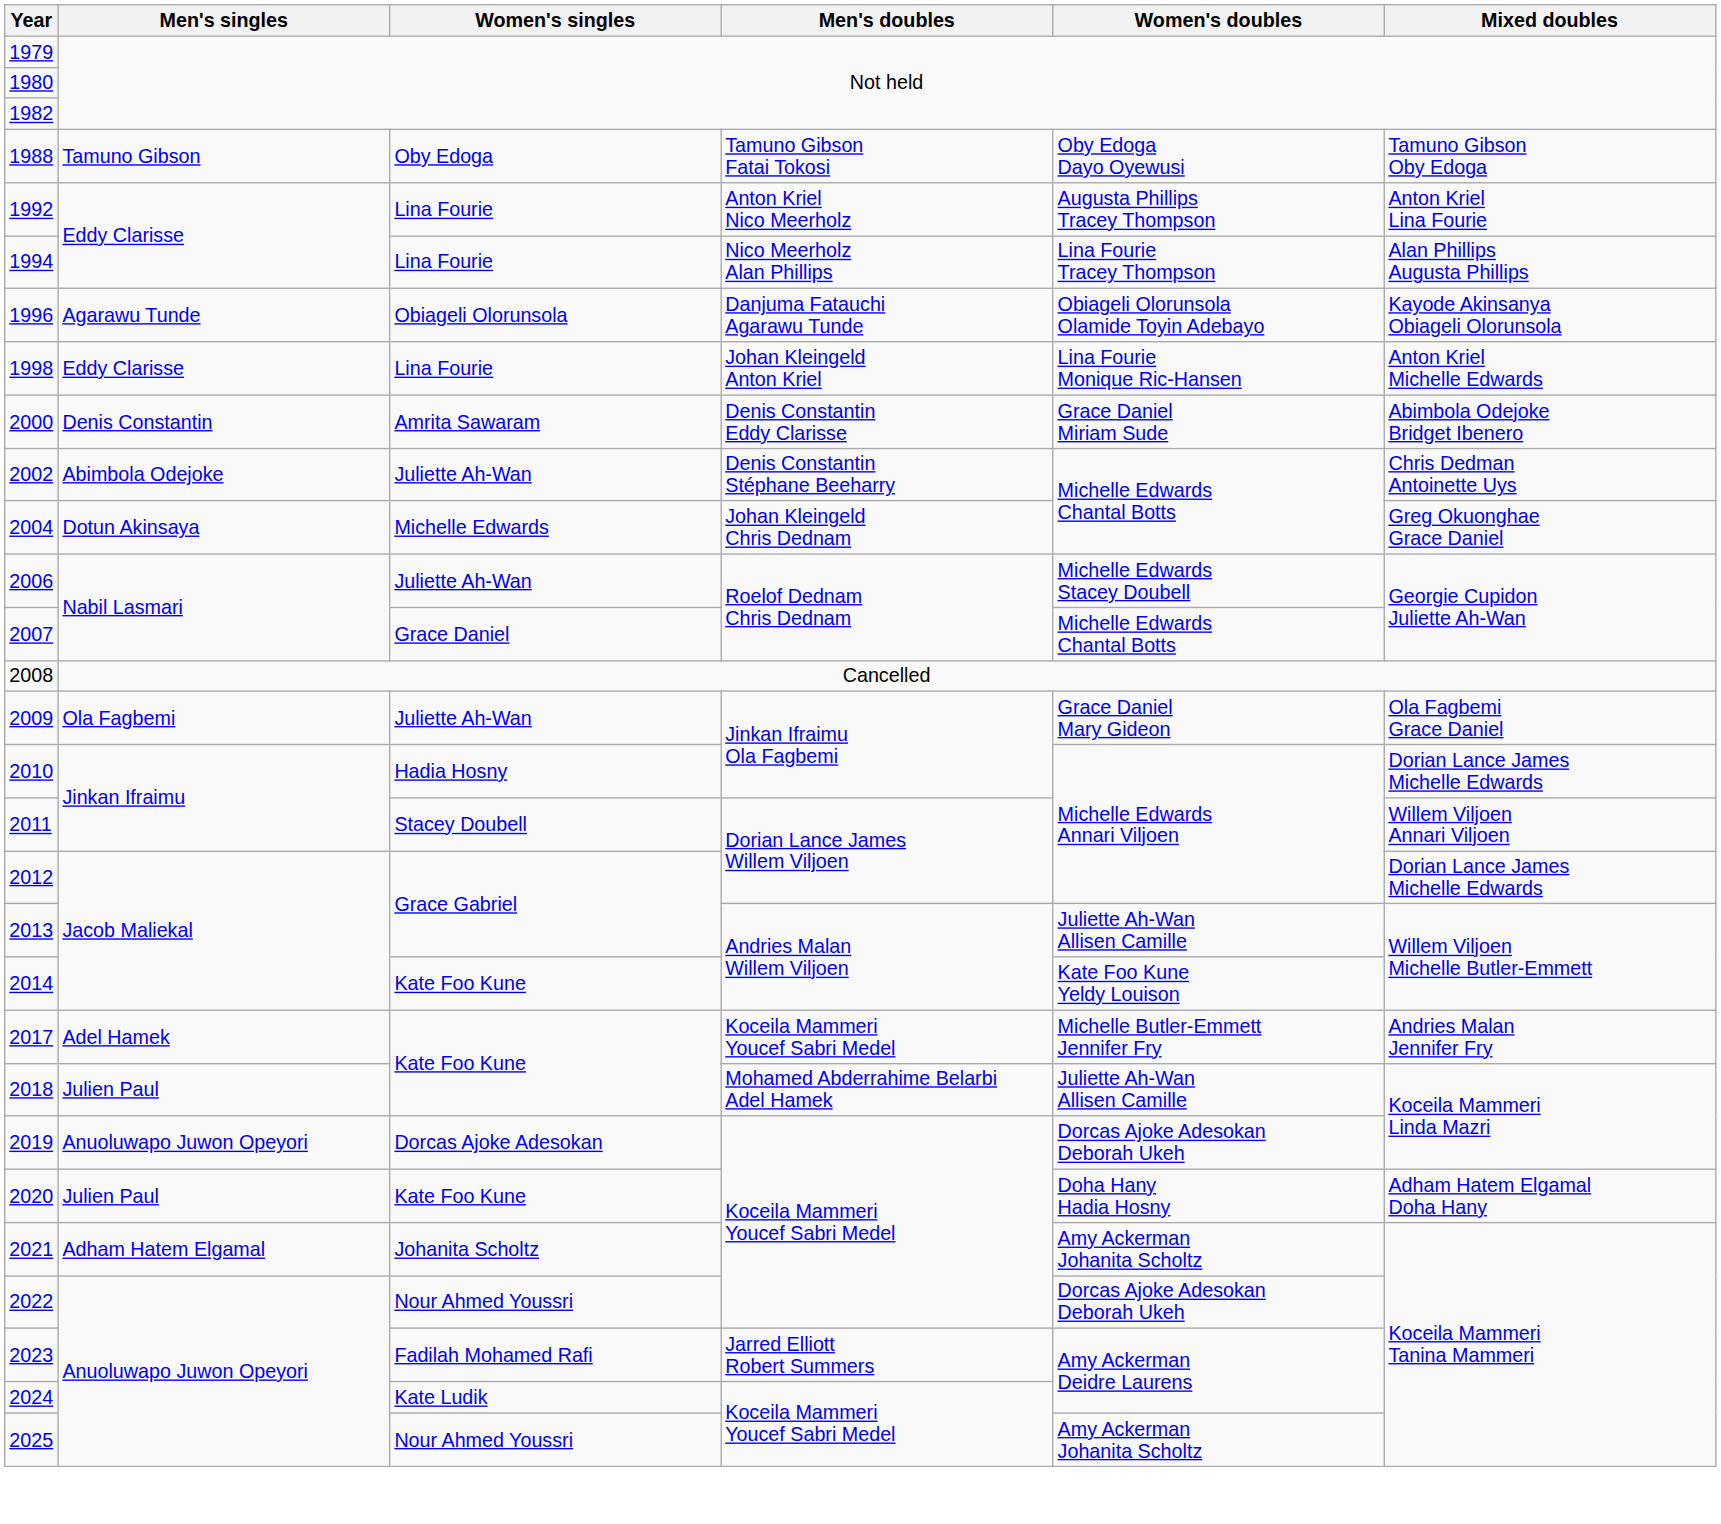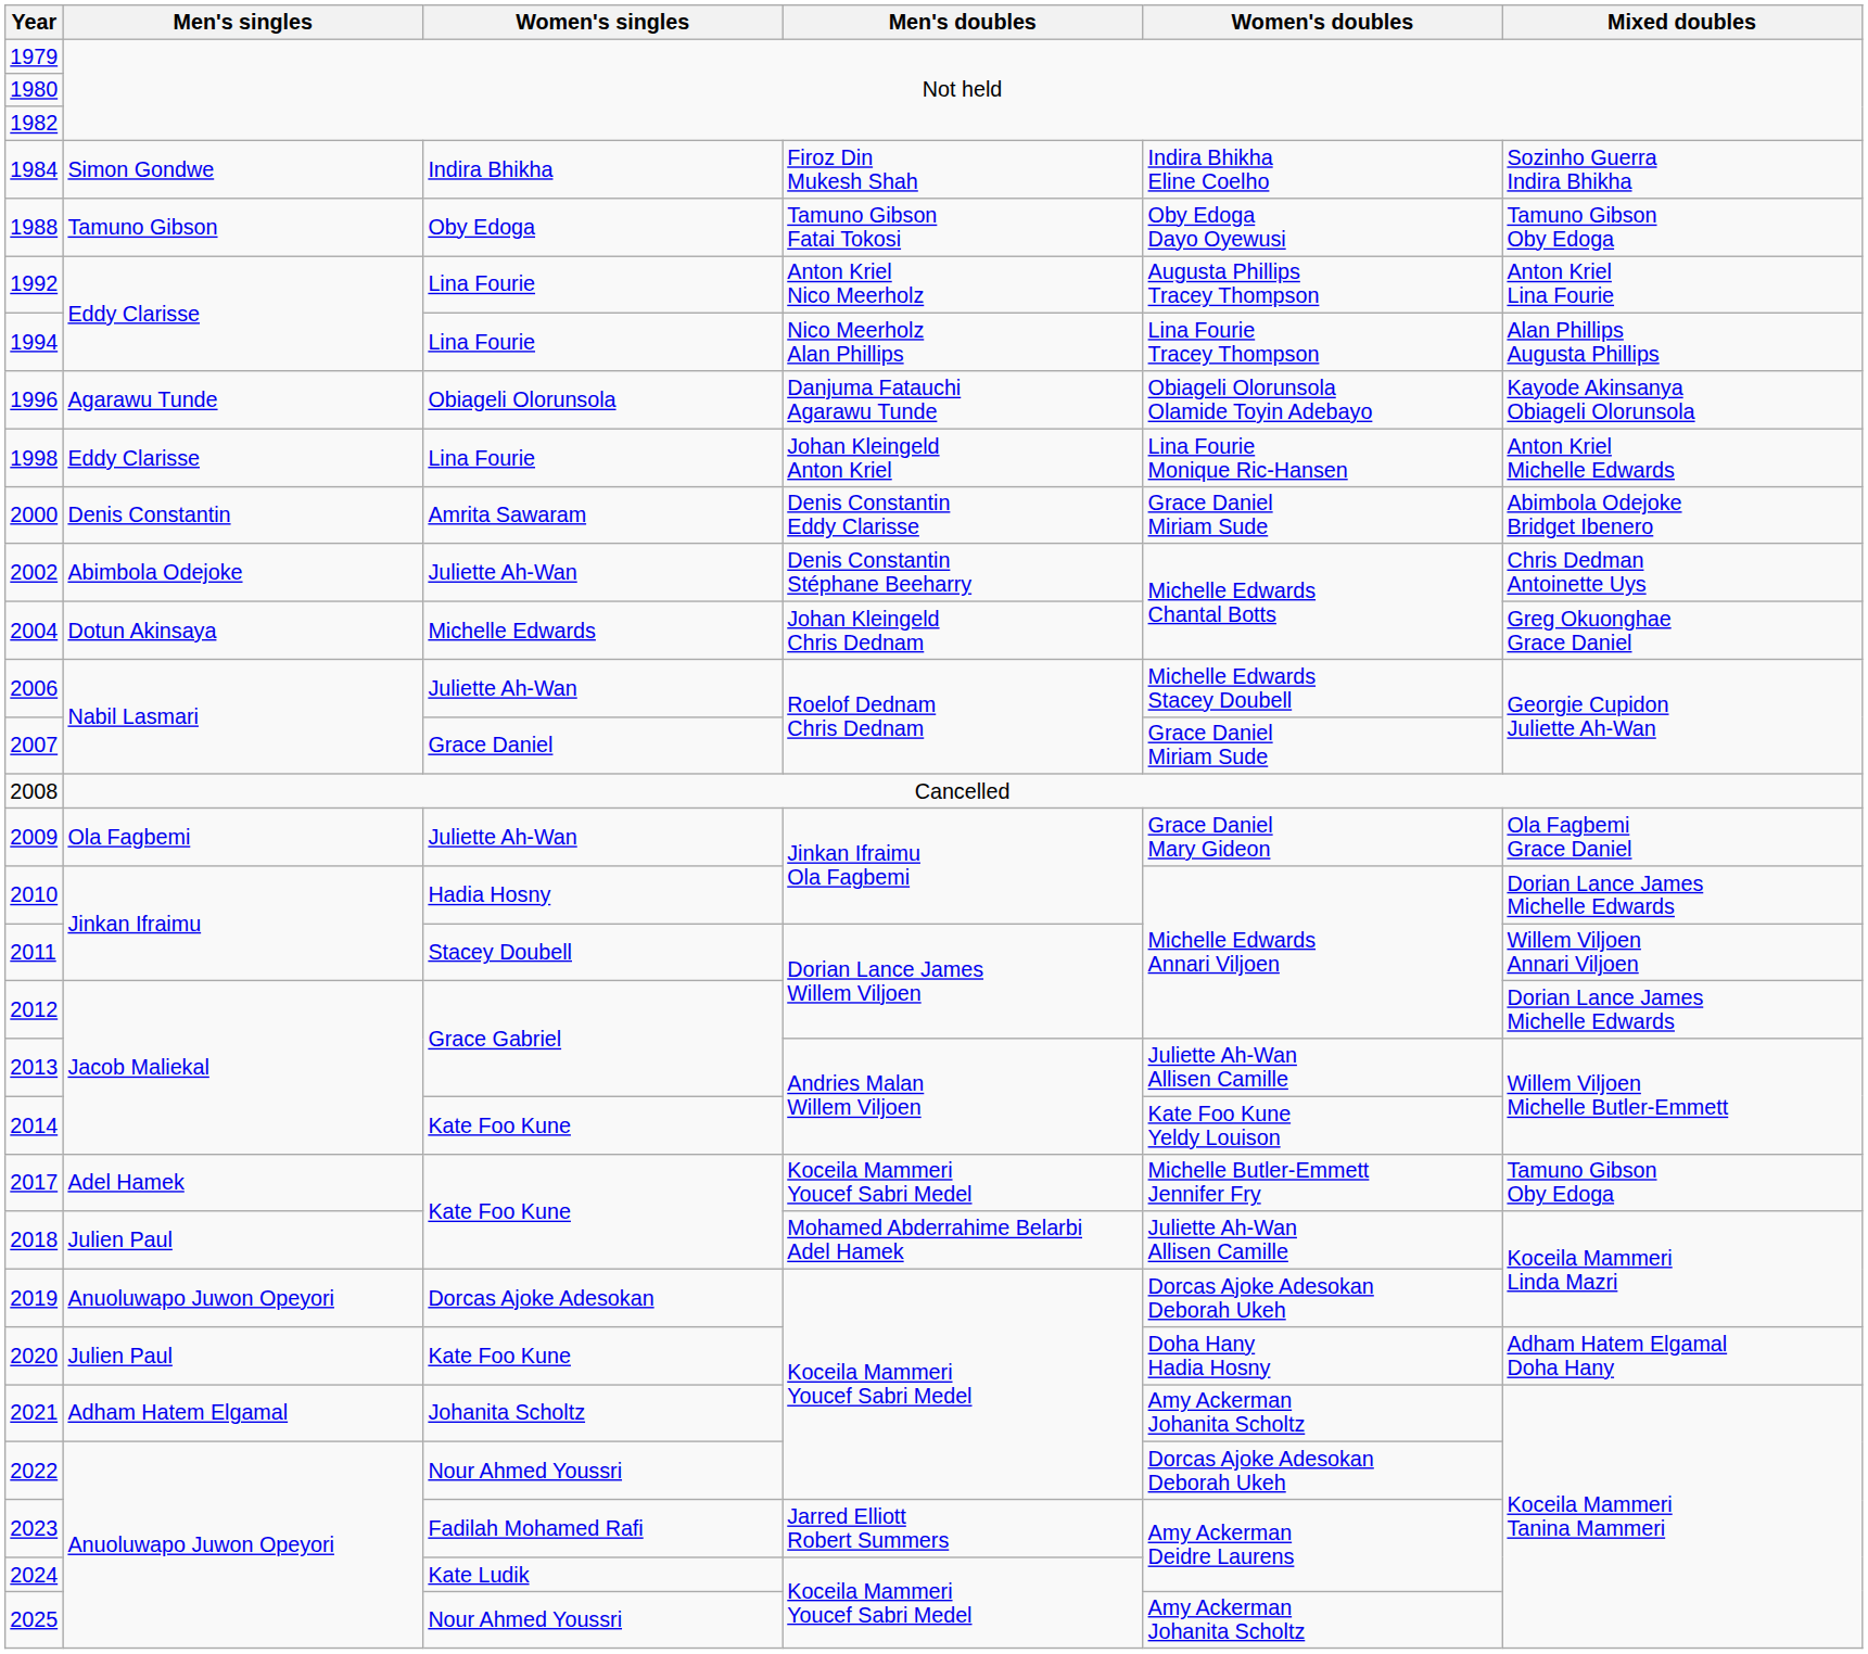+ row: 1984 | Simon Gondwe | Indira Bhikha | Firoz Din Mukesh Shah | Indira Bhikha Eline Coelho | Sozinho Guerra Indira Bhikha
2007 | Women's doubles: Michelle Edwards Chantal Botts -> Grace Daniel Miriam Sude
2017 | Mixed doubles: Andries Malan Jennifer Fry -> Tamuno Gibson Oby Edoga
